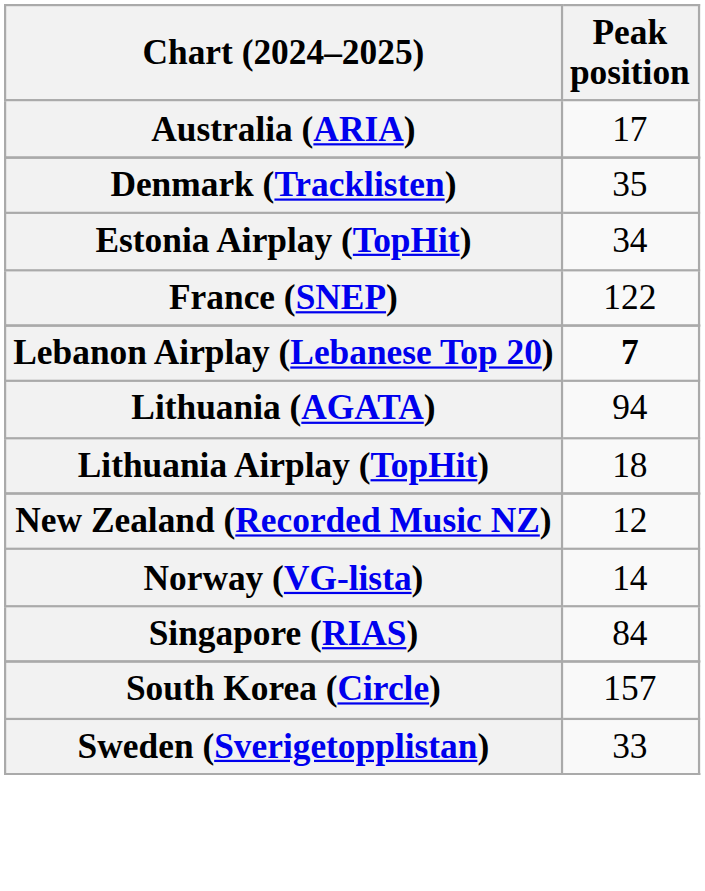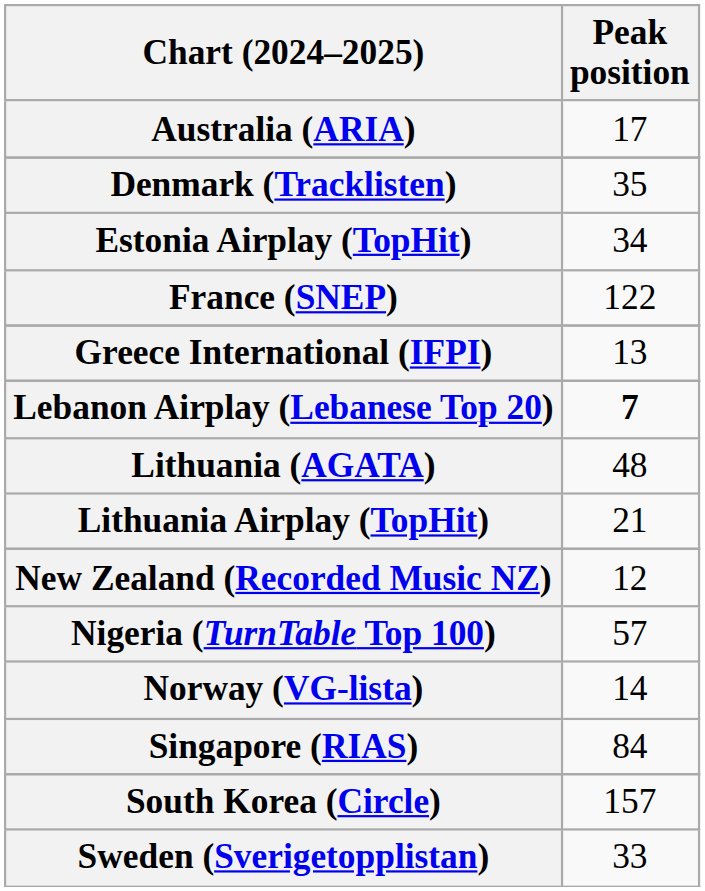+ row: Greece International (IFPI) | 13
Lithuania (AGATA) | Peak position: 94 -> 48
Lithuania Airplay (TopHit) | Peak position: 18 -> 21
+ row: Nigeria (TurnTable Top 100) | 57
